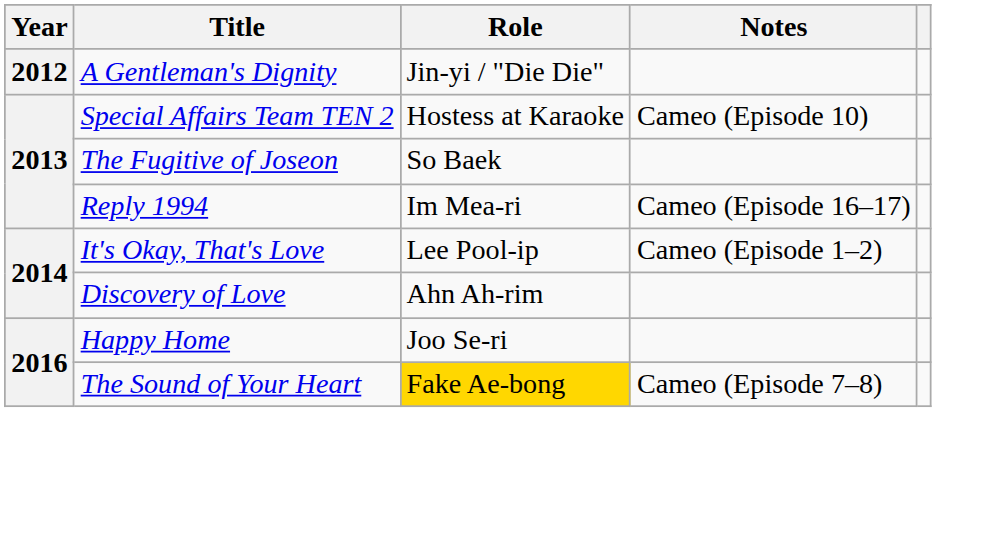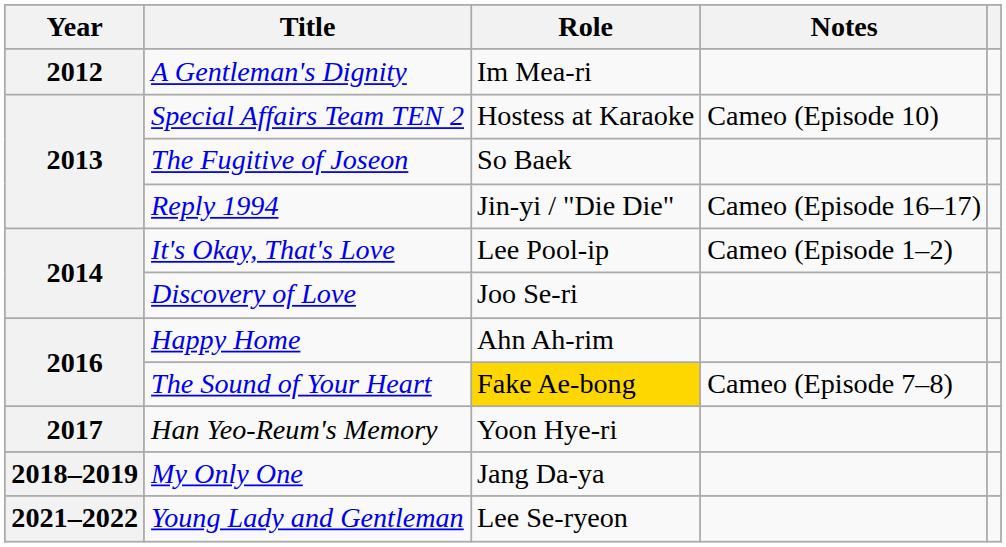A Gentleman's Dignity | Role: Jin-yi / "Die Die" -> Im Mea-ri
Reply 1994 | Role: Im Mea-ri -> Jin-yi / "Die Die"
Discovery of Love | Role: Ahn Ah-rim -> Joo Se-ri
Happy Home | Role: Joo Se-ri -> Ahn Ah-rim
+ row: 2017 | Han Yeo-Reum's Memory | Yoon Hye-ri
+ row: 2018–2019 | My Only One | Jang Da-ya
+ row: 2021–2022 | Young Lady and Gentleman | Lee Se-ryeon
